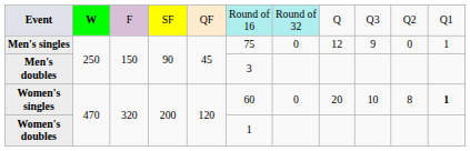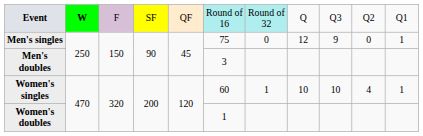Women's singles | column 7: 0 -> 1
Women's singles | column 8: 20 -> 10
Women's singles | column 10: 8 -> 4
Women's singles | column 11: bold -> normal
